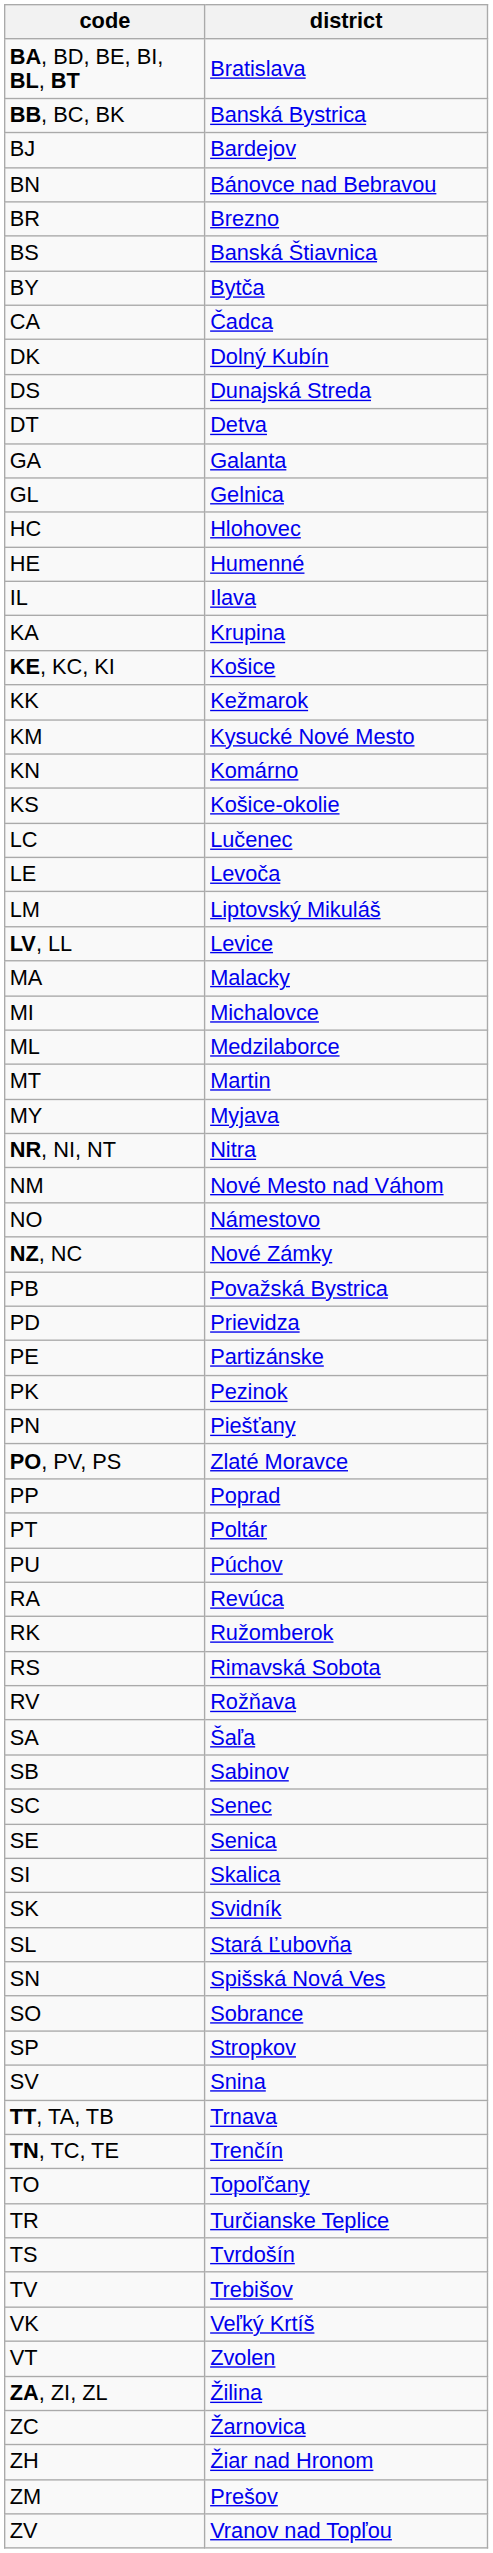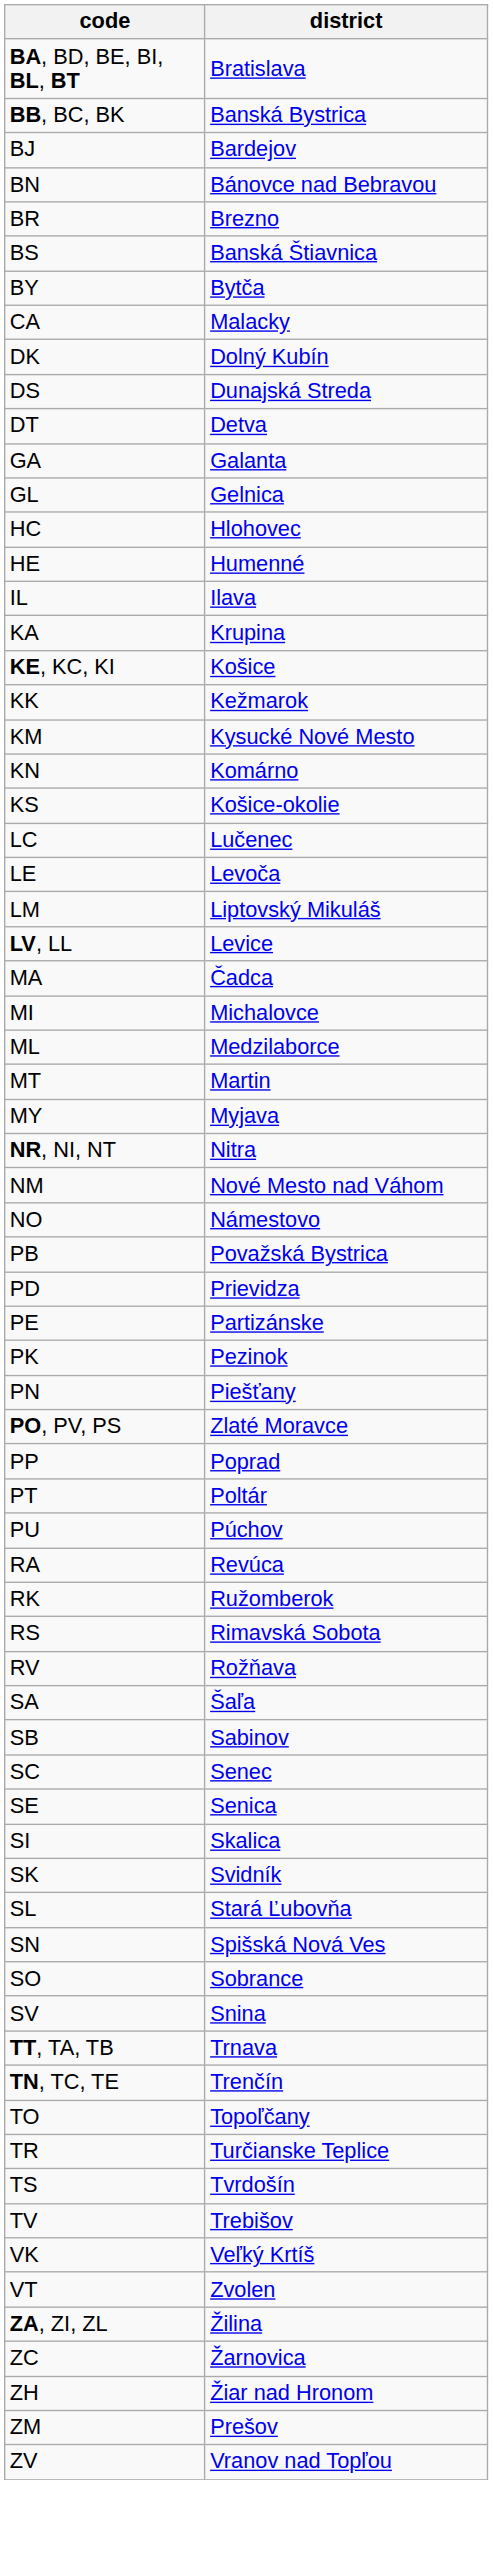CA | district: Čadca -> Malacky
MA | district: Malacky -> Čadca
- row: NZ, NC | Nové Zámky
- row: SP | Stropkov
